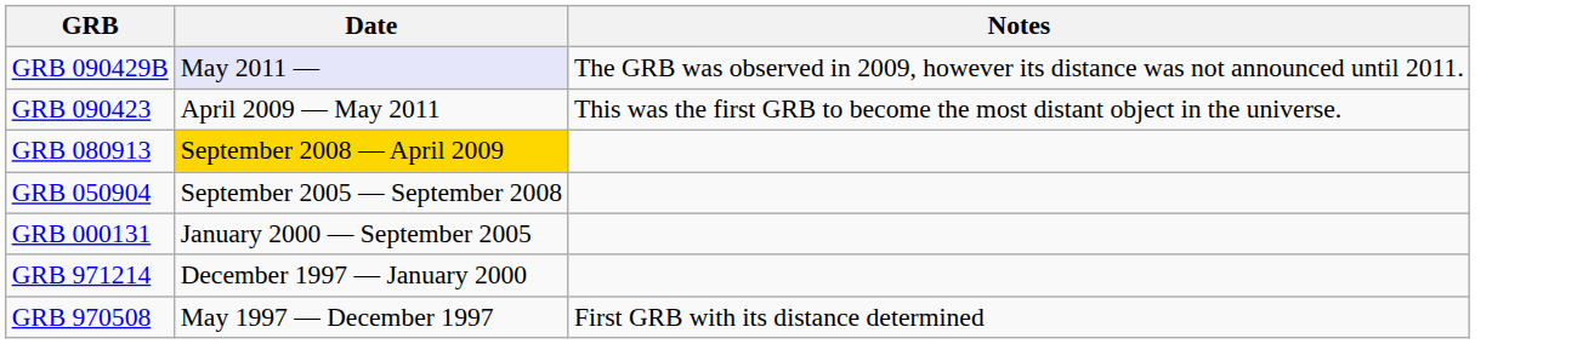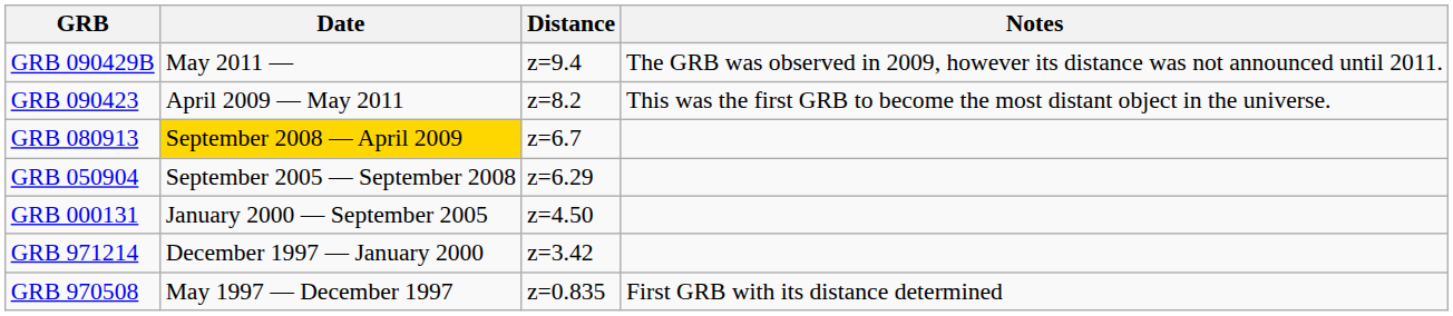+ column: Distance | z=9.4 | z=8.2 | z=6.7 | z=6.29 | z=4.50 | z=3.42 | z=0.835
GRB 090429B | Date: lavender background -> no background
